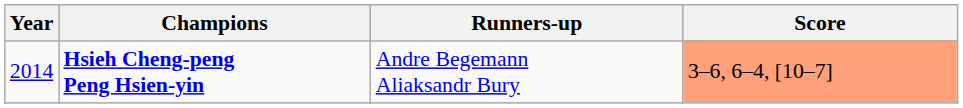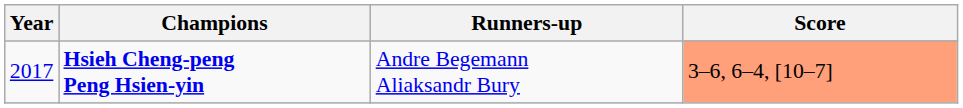Hsieh Cheng-peng Peng Hsien-yin | Year: 2014 -> 2017
